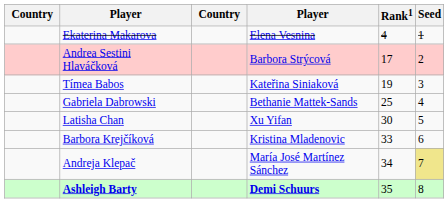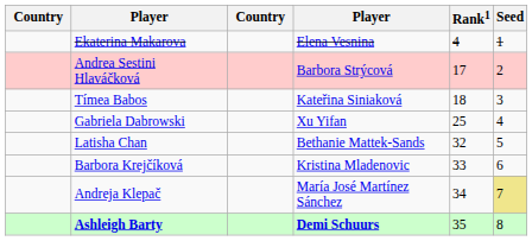Tímea Babos | Rank1: 19 -> 18
Gabriela Dabrowski | column 4: Bethanie Mattek-Sands -> Xu Yifan
Latisha Chan | column 4: Xu Yifan -> Bethanie Mattek-Sands
Latisha Chan | Rank1: 30 -> 32
